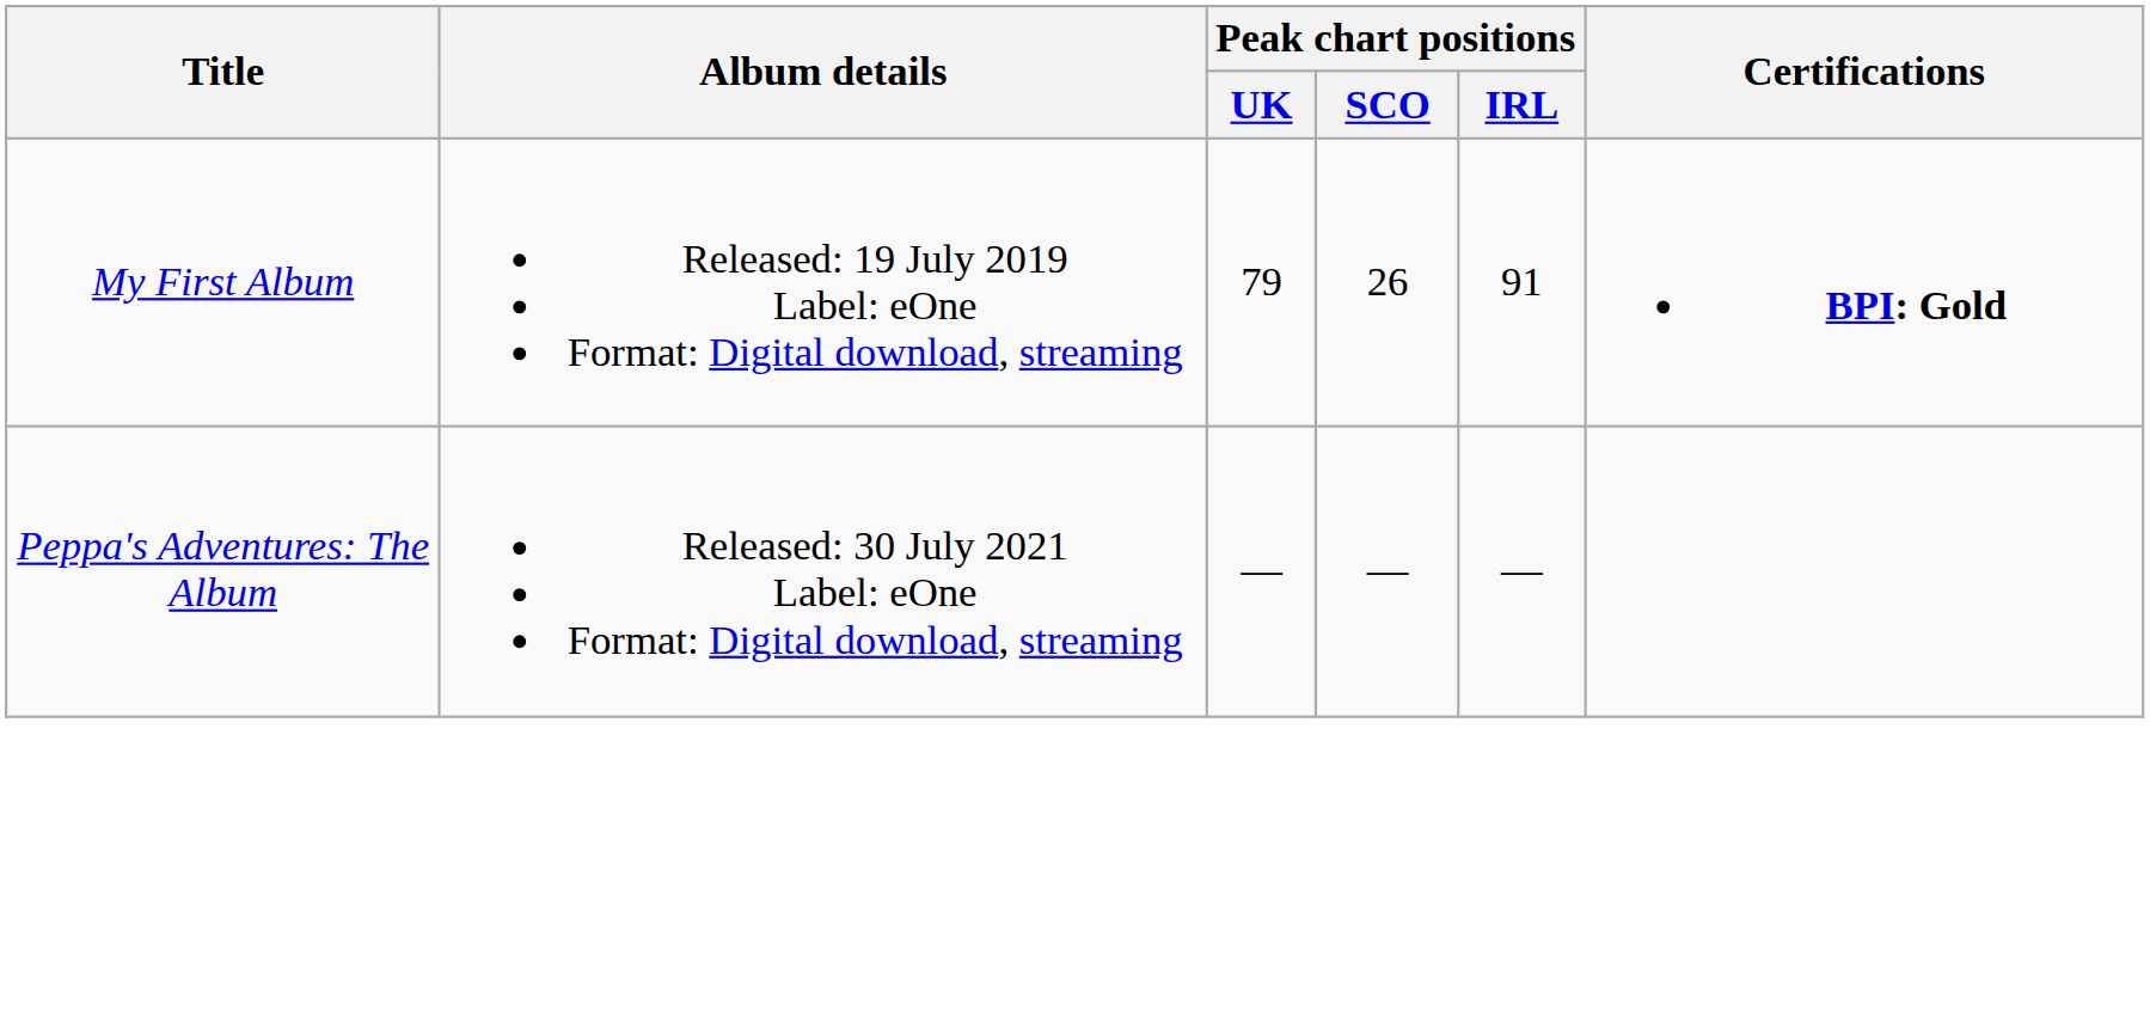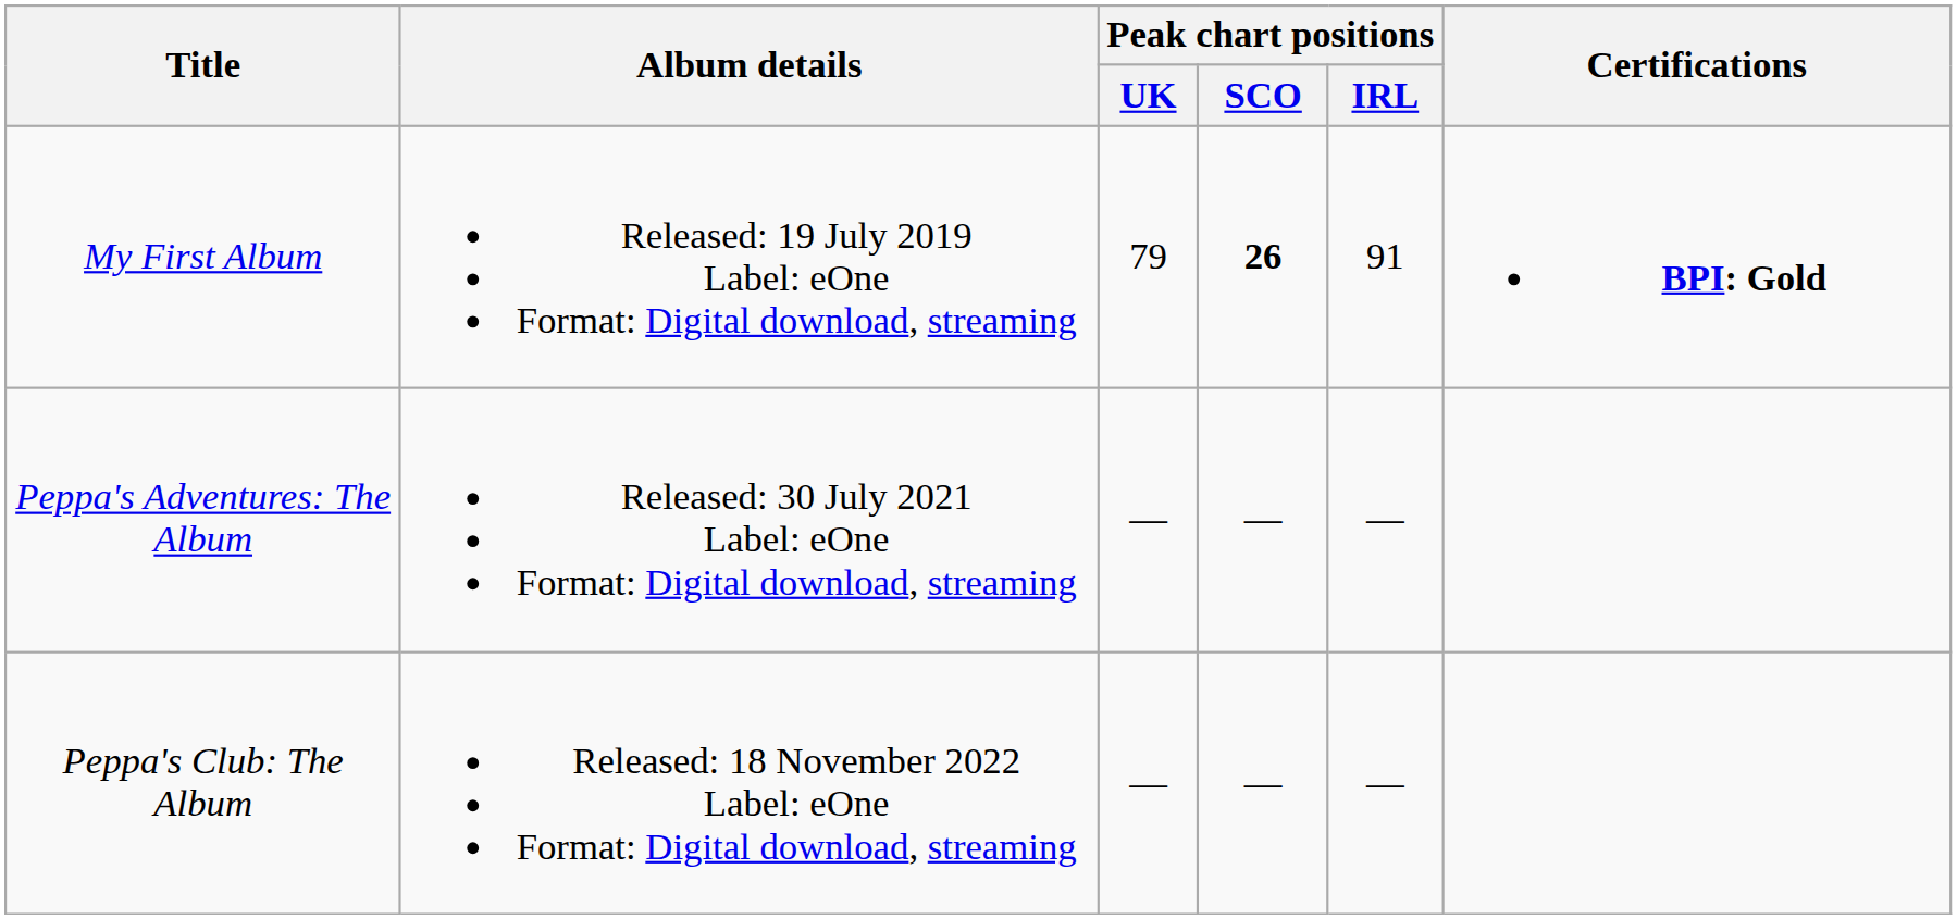My First Album | Peak chart positions / SCO: normal -> bold
+ row: Peppa's Club: The Album | Released: 18 November 2022 Label: eOne Format: Digital download, streaming | — | — | —
